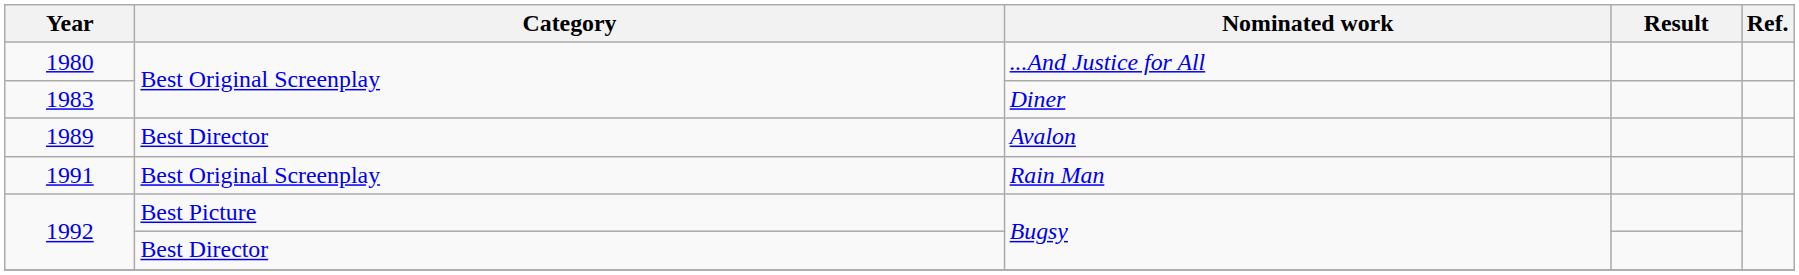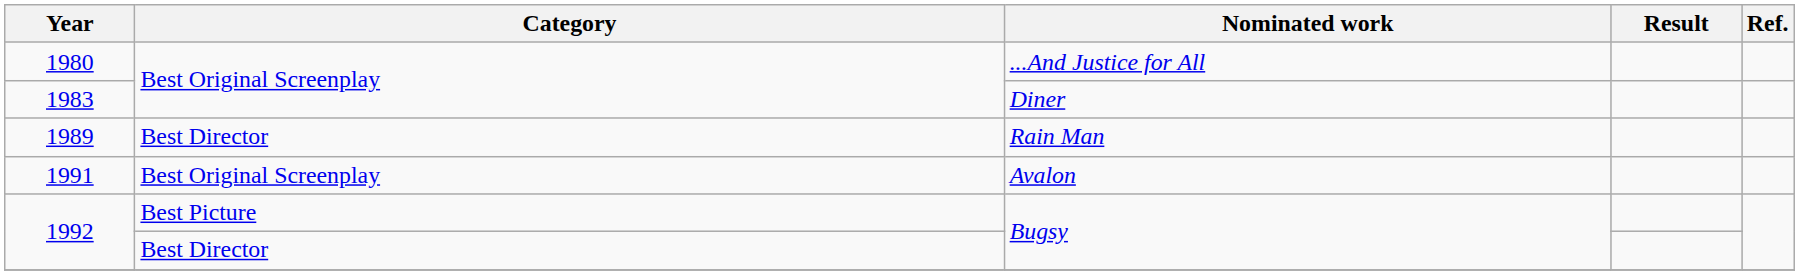1989 | Nominated work: Avalon -> Rain Man
1991 | Nominated work: Rain Man -> Avalon
